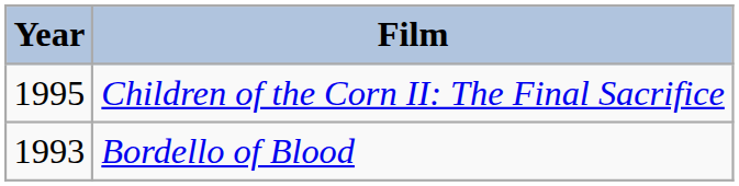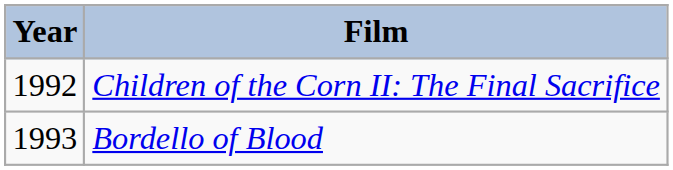Children of the Corn II: The Final Sacrifice | Year: 1995 -> 1992
